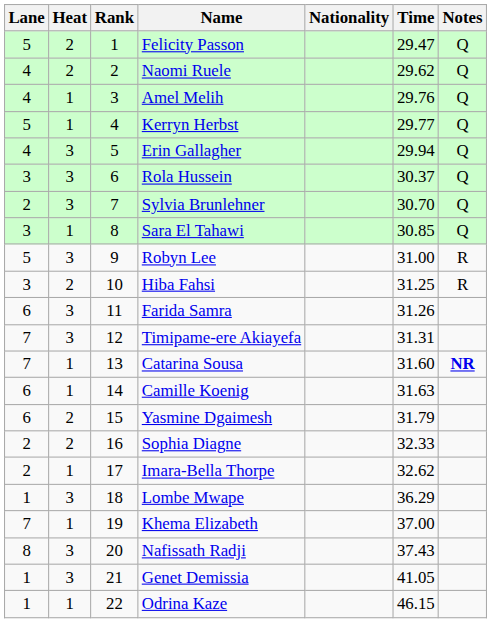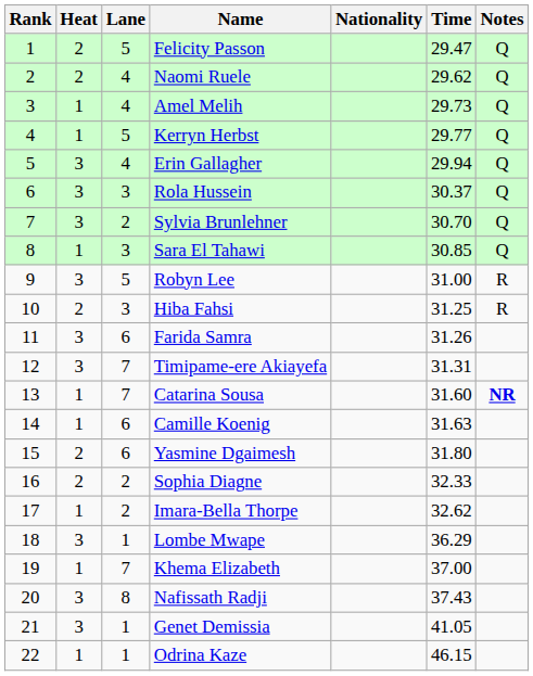columns swapped: Rank <-> Lane
Amel Melih | Time: 29.76 -> 29.73
Yasmine Dgaimesh | Time: 31.79 -> 31.80
